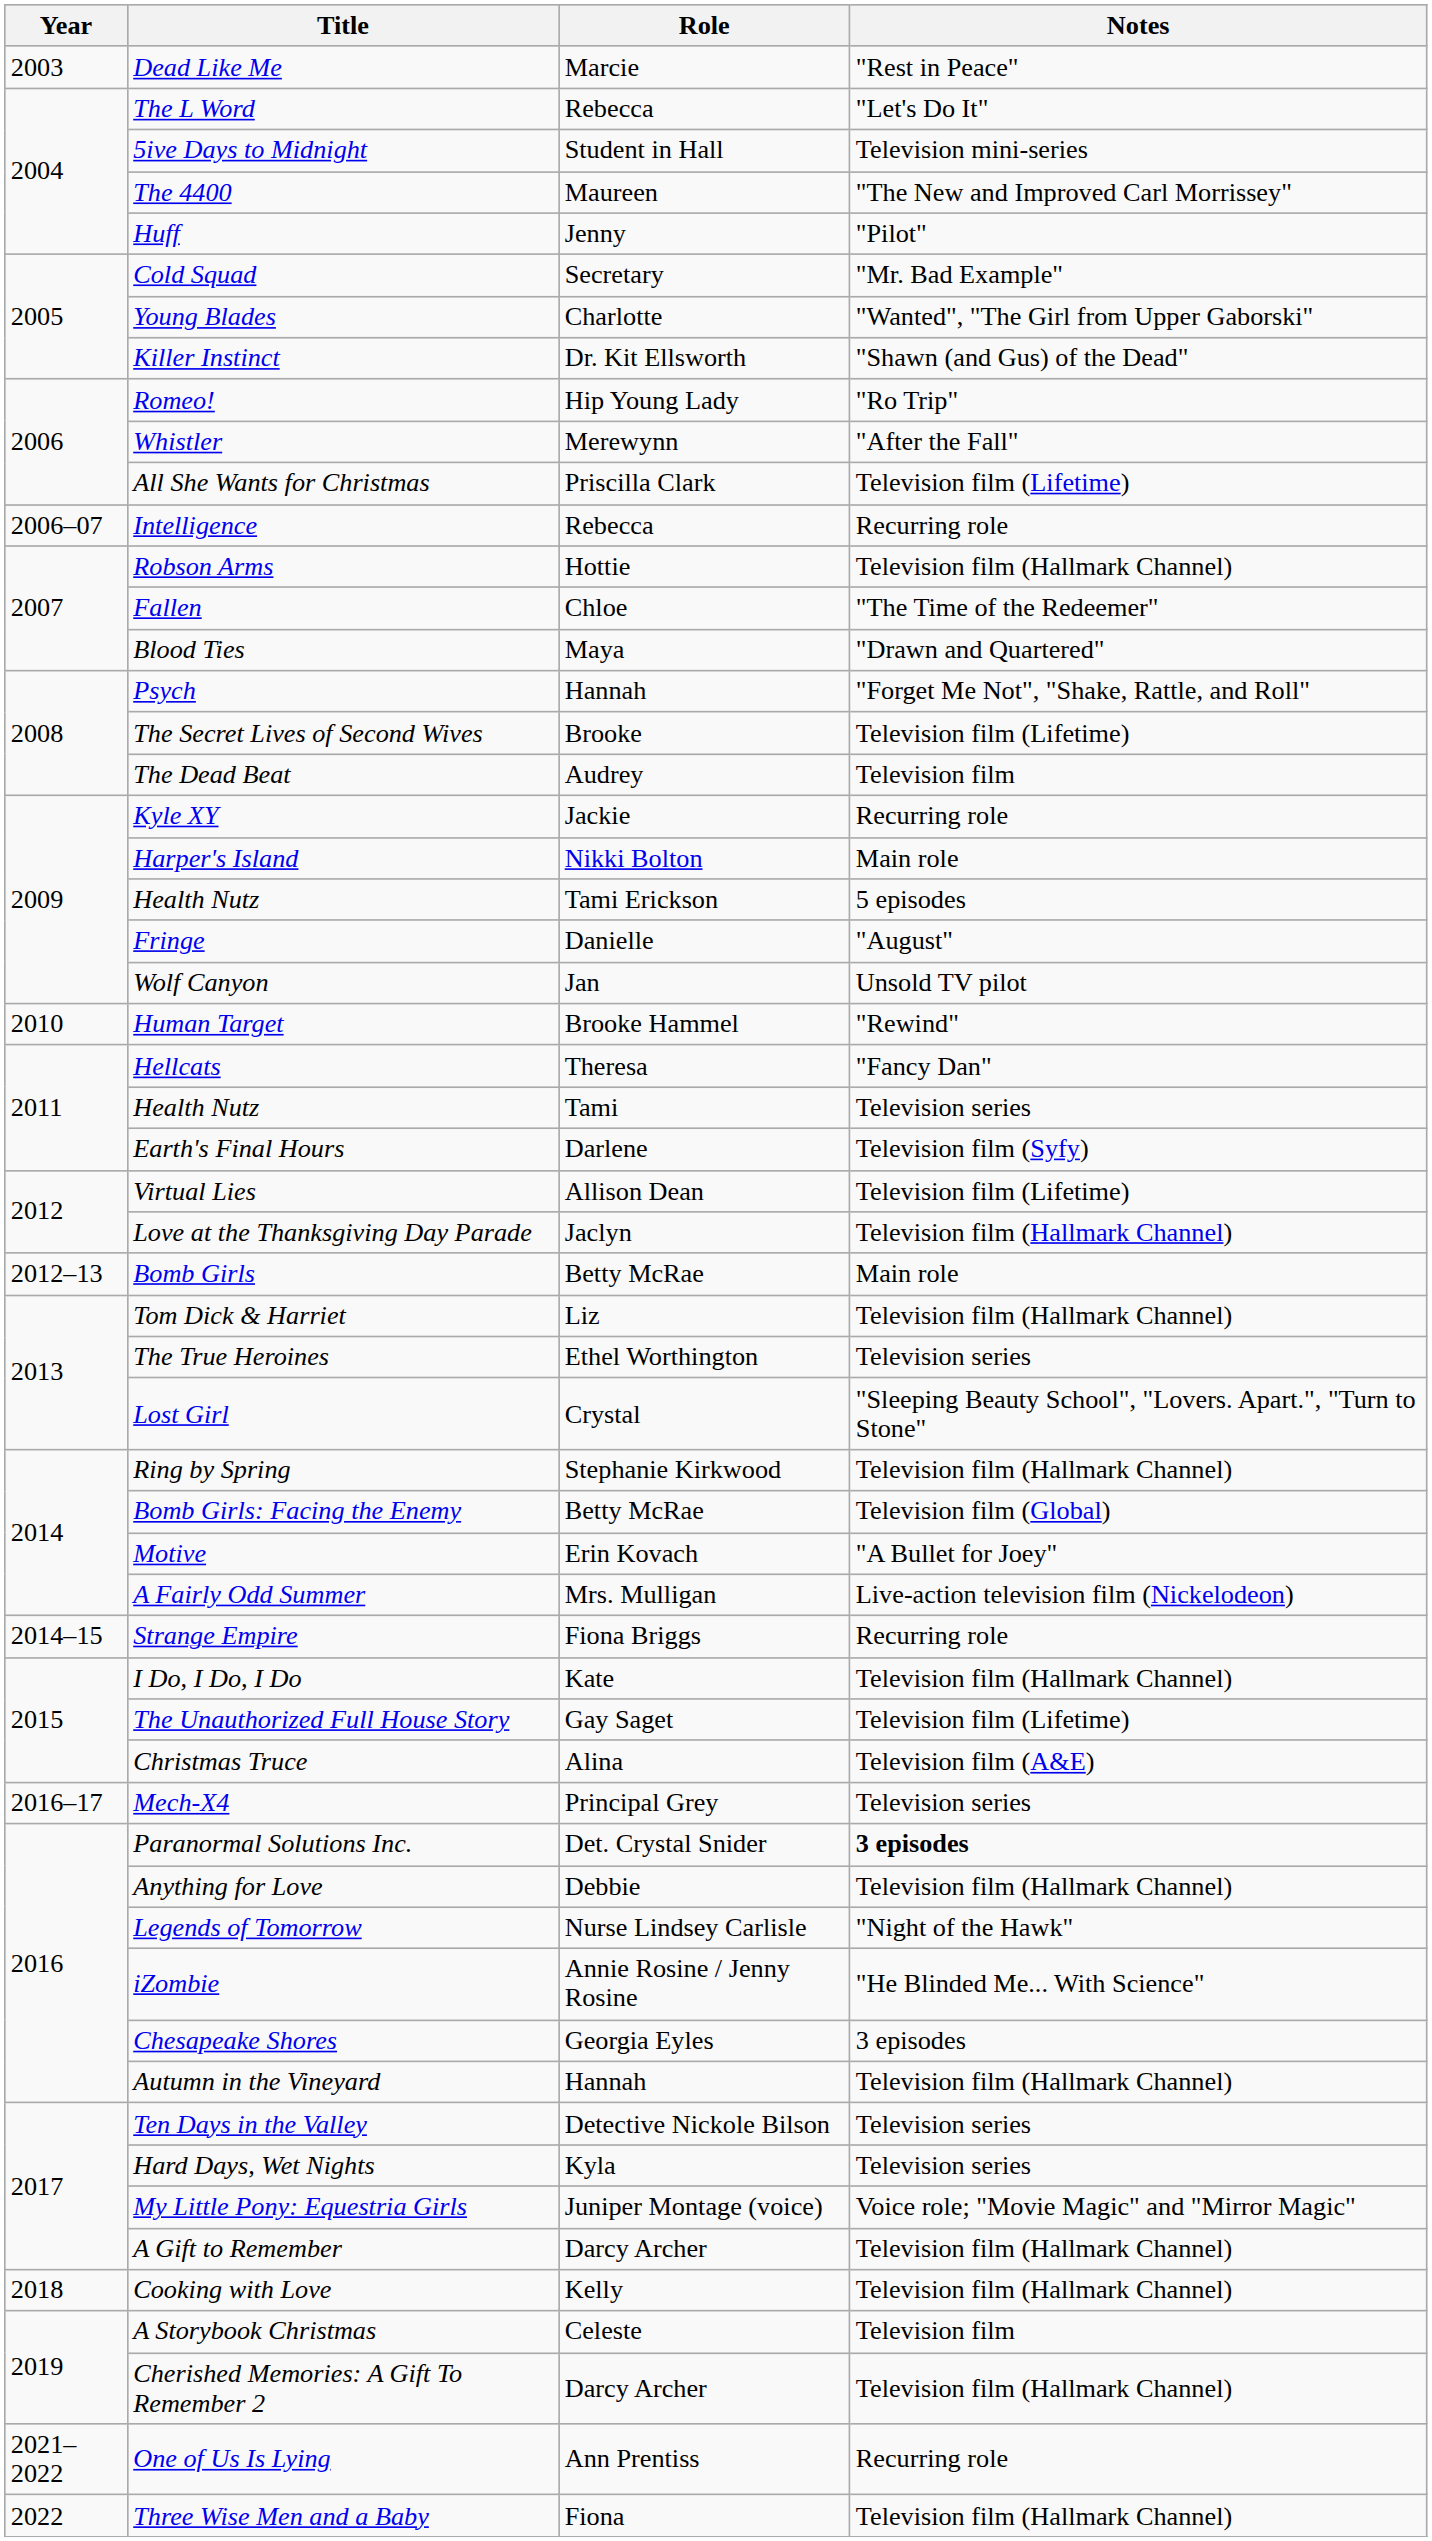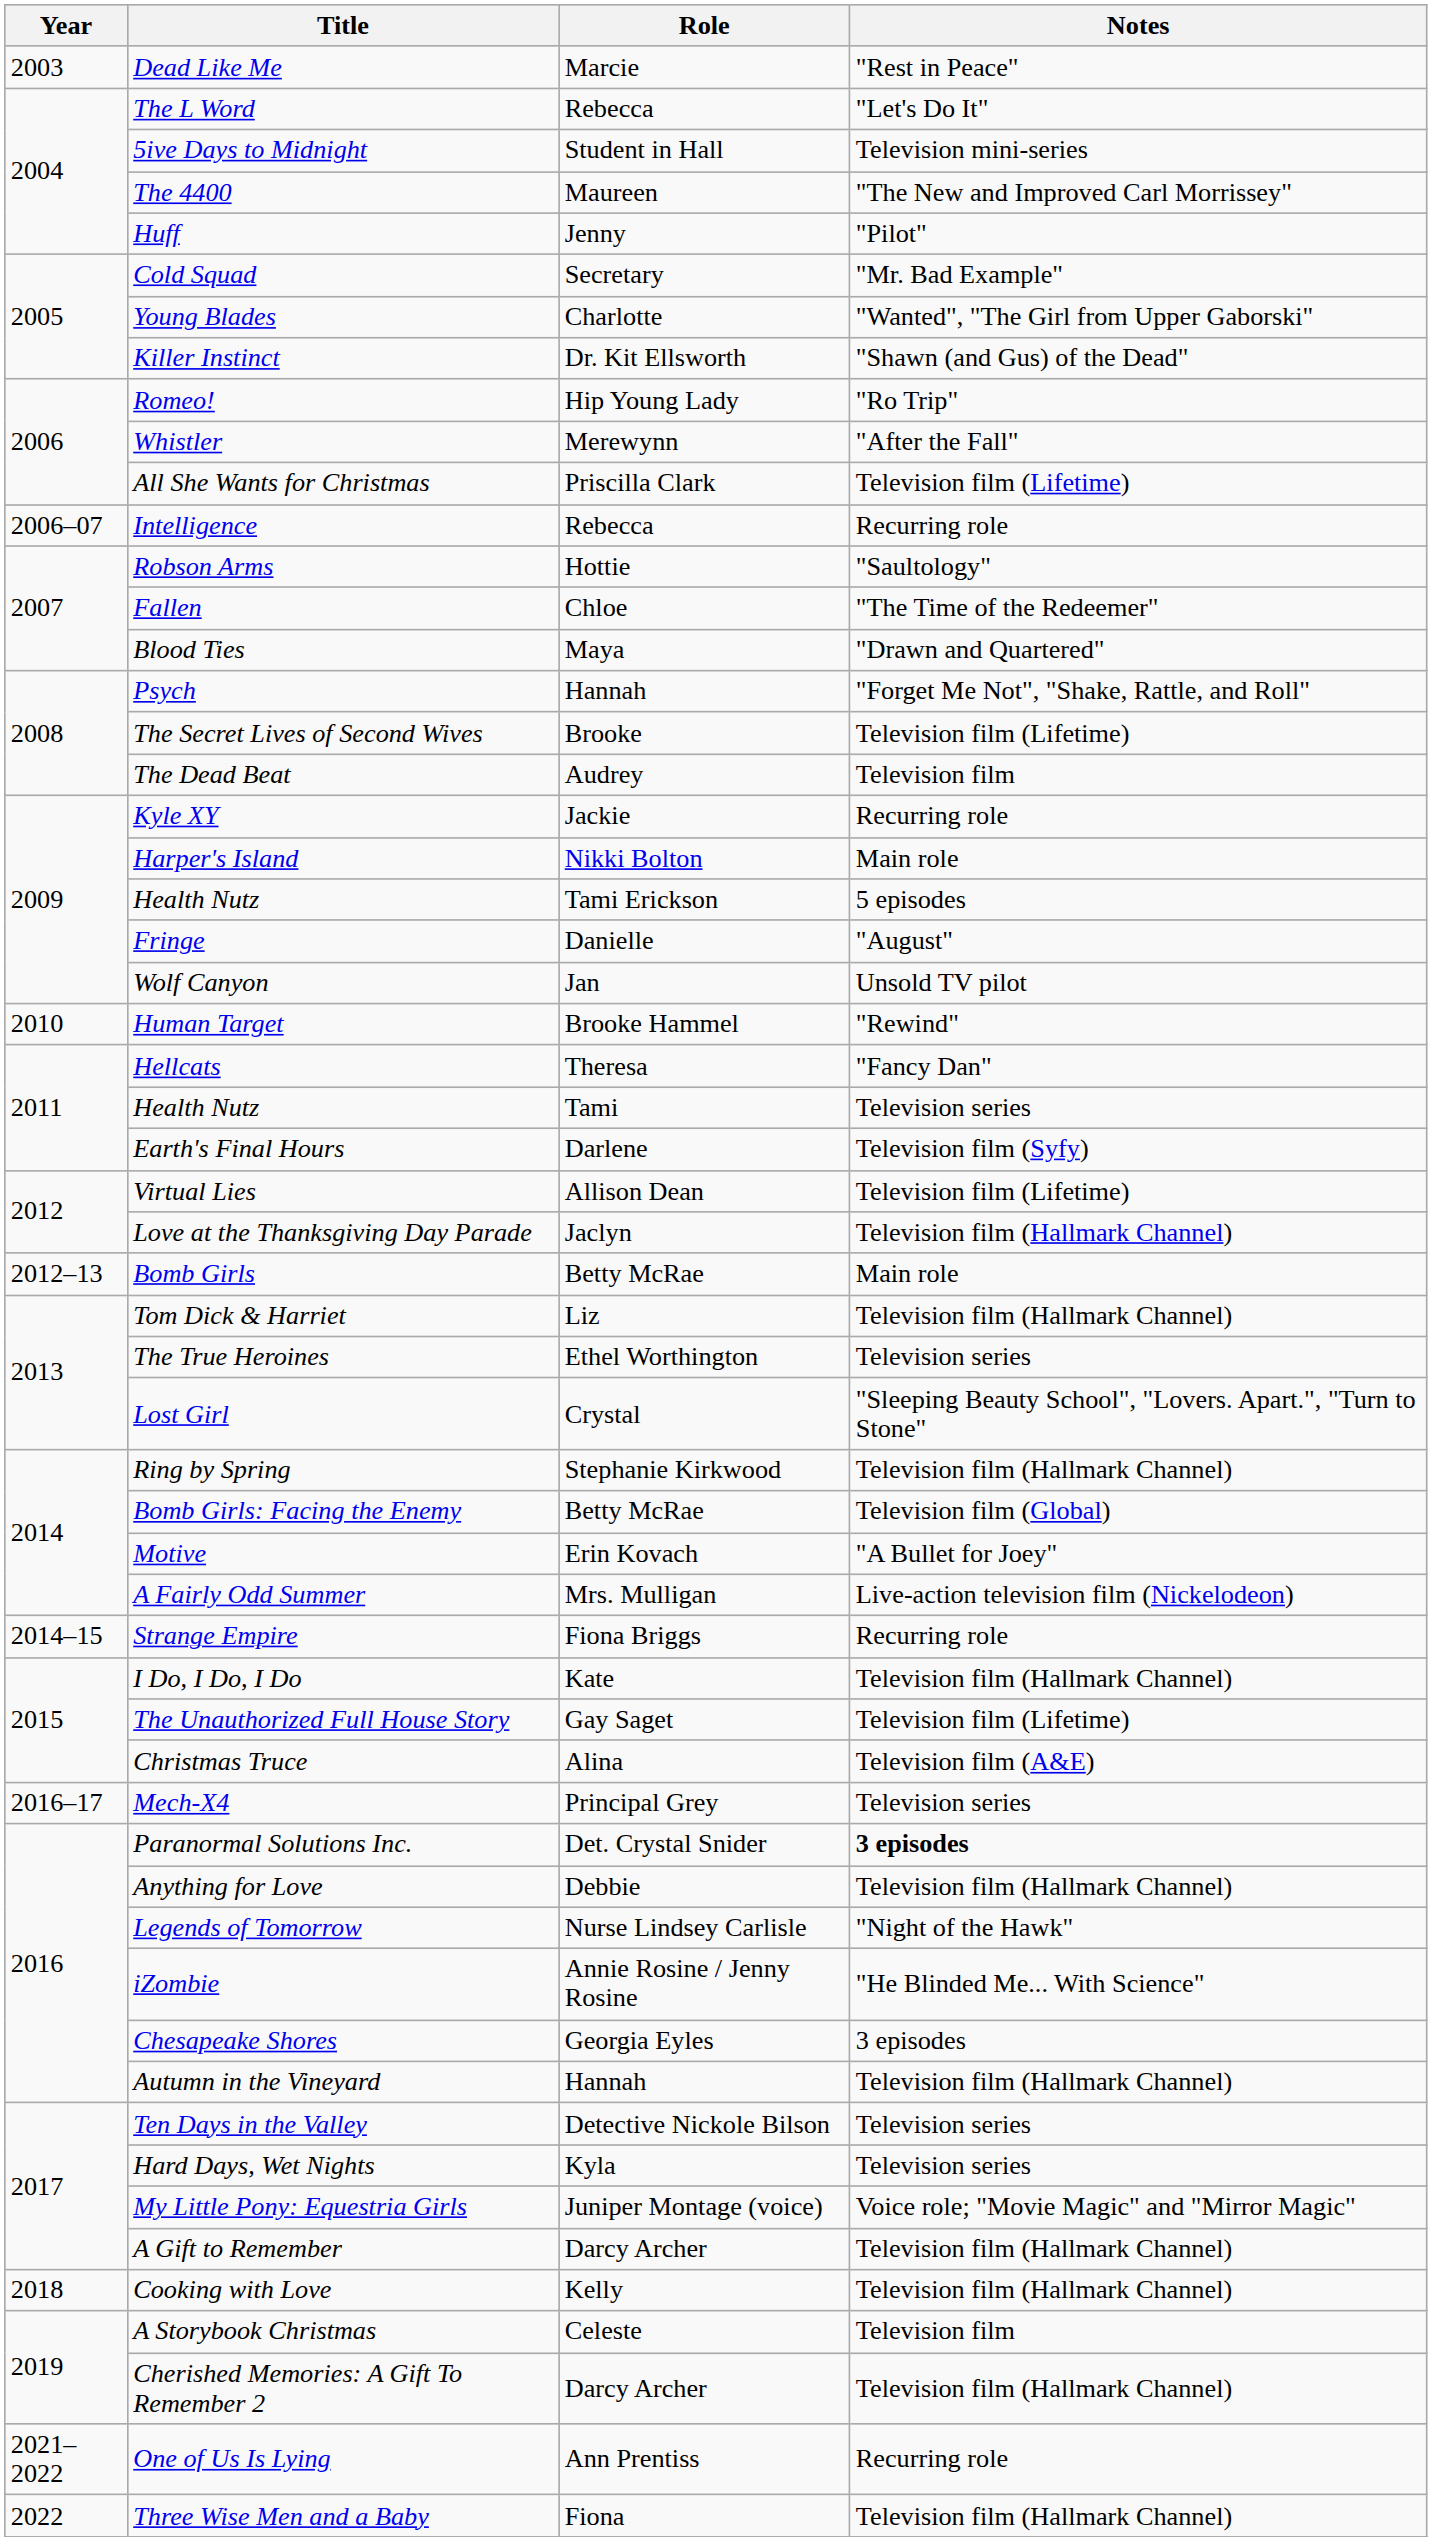Robson Arms | Notes: Television film (Hallmark Channel) -> "Saultology"
